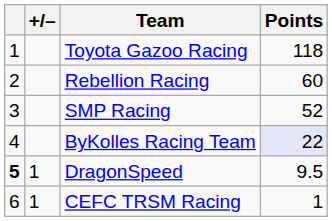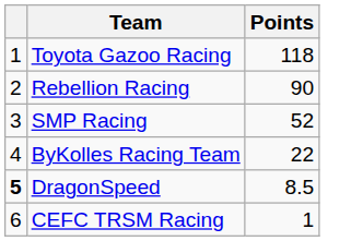- column: +/– | 1 | 1
Rebellion Racing | Points: 60 -> 90
ByKolles Racing Team | Points: lavender background -> no background
DragonSpeed | Points: 9.5 -> 8.5
